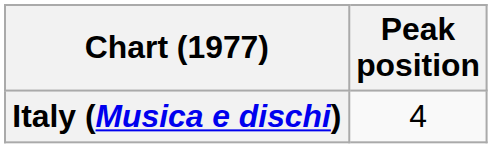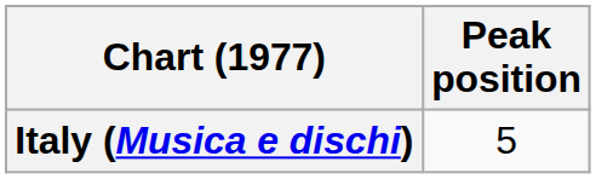Italy (Musica e dischi) | Peak position: 4 -> 5
